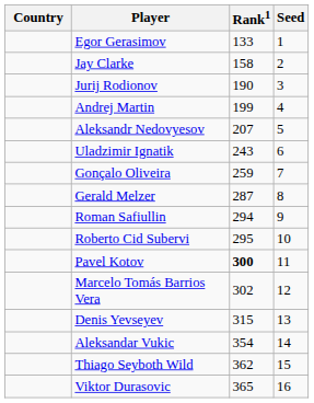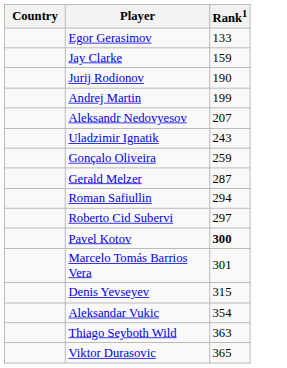- column: Seed | 1 | 2 | 3 | 4 | 5 | 6 | 7 | 8 | 9 | 10 | 11 | 12 | 13 | 14 | 15 | 16
Jay Clarke | Rank1: 158 -> 159
Roberto Cid Subervi | Rank1: 295 -> 297
Marcelo Tomás Barrios Vera | Rank1: 302 -> 301
Thiago Seyboth Wild | Rank1: 362 -> 363
